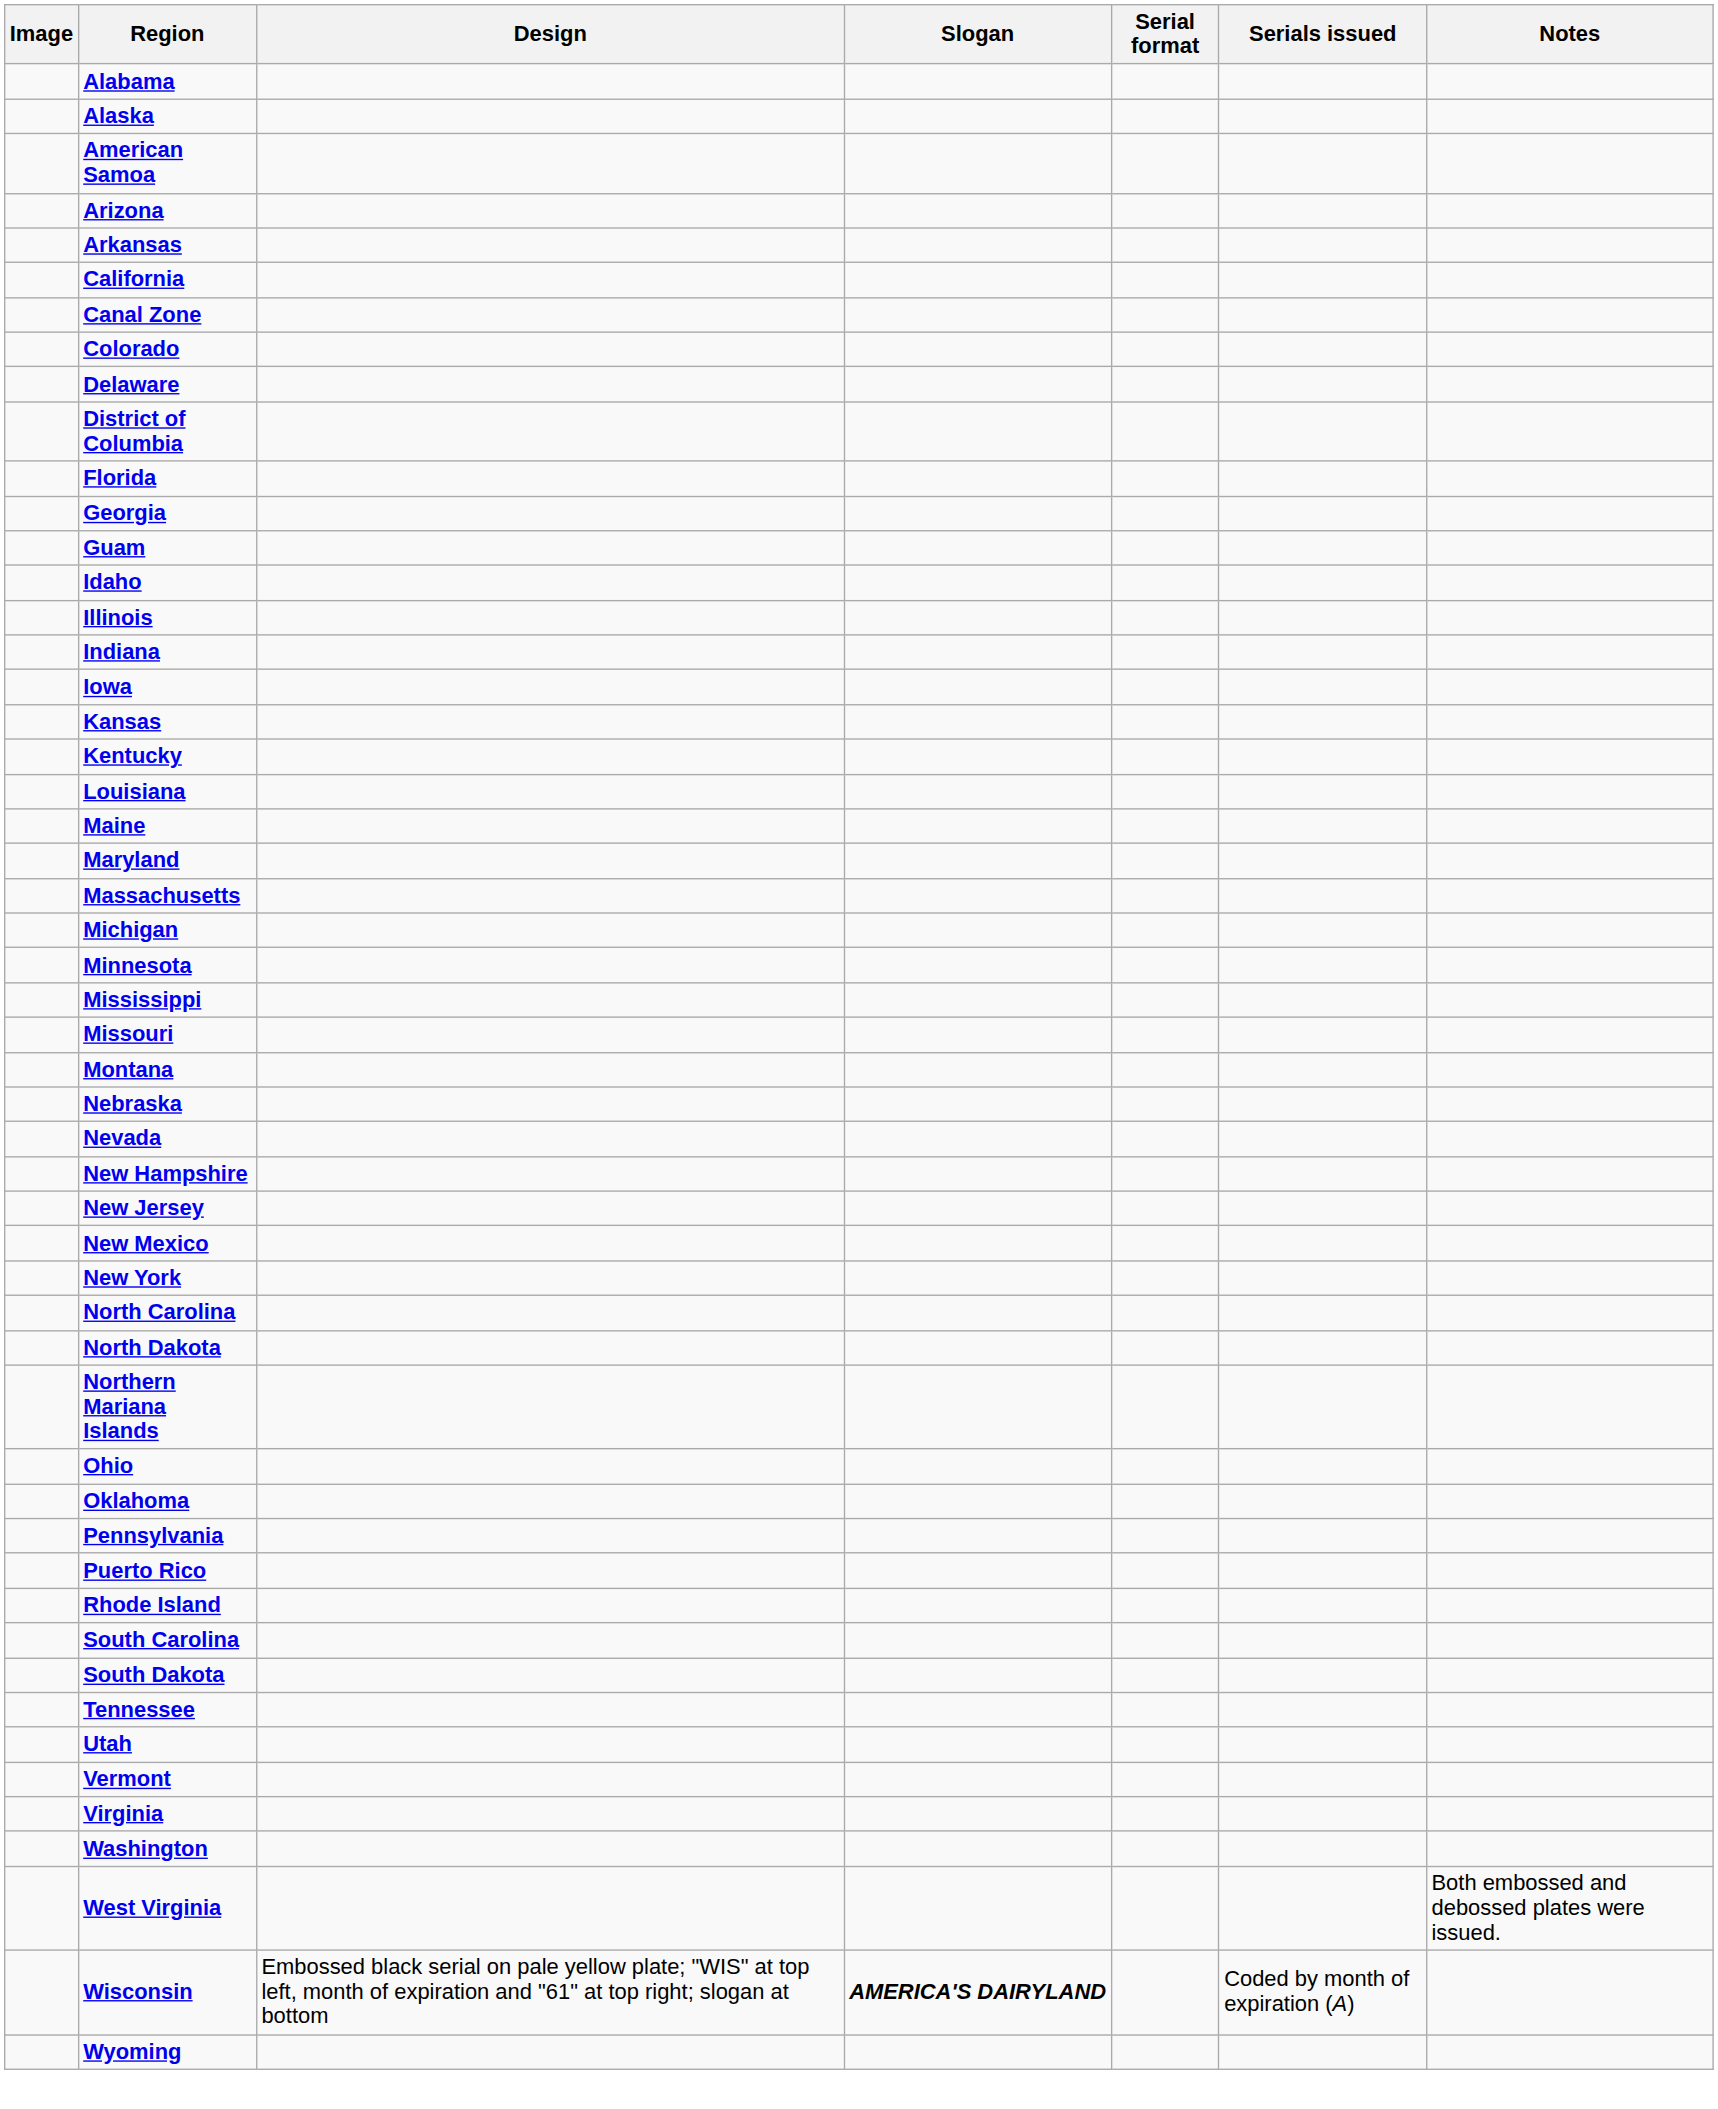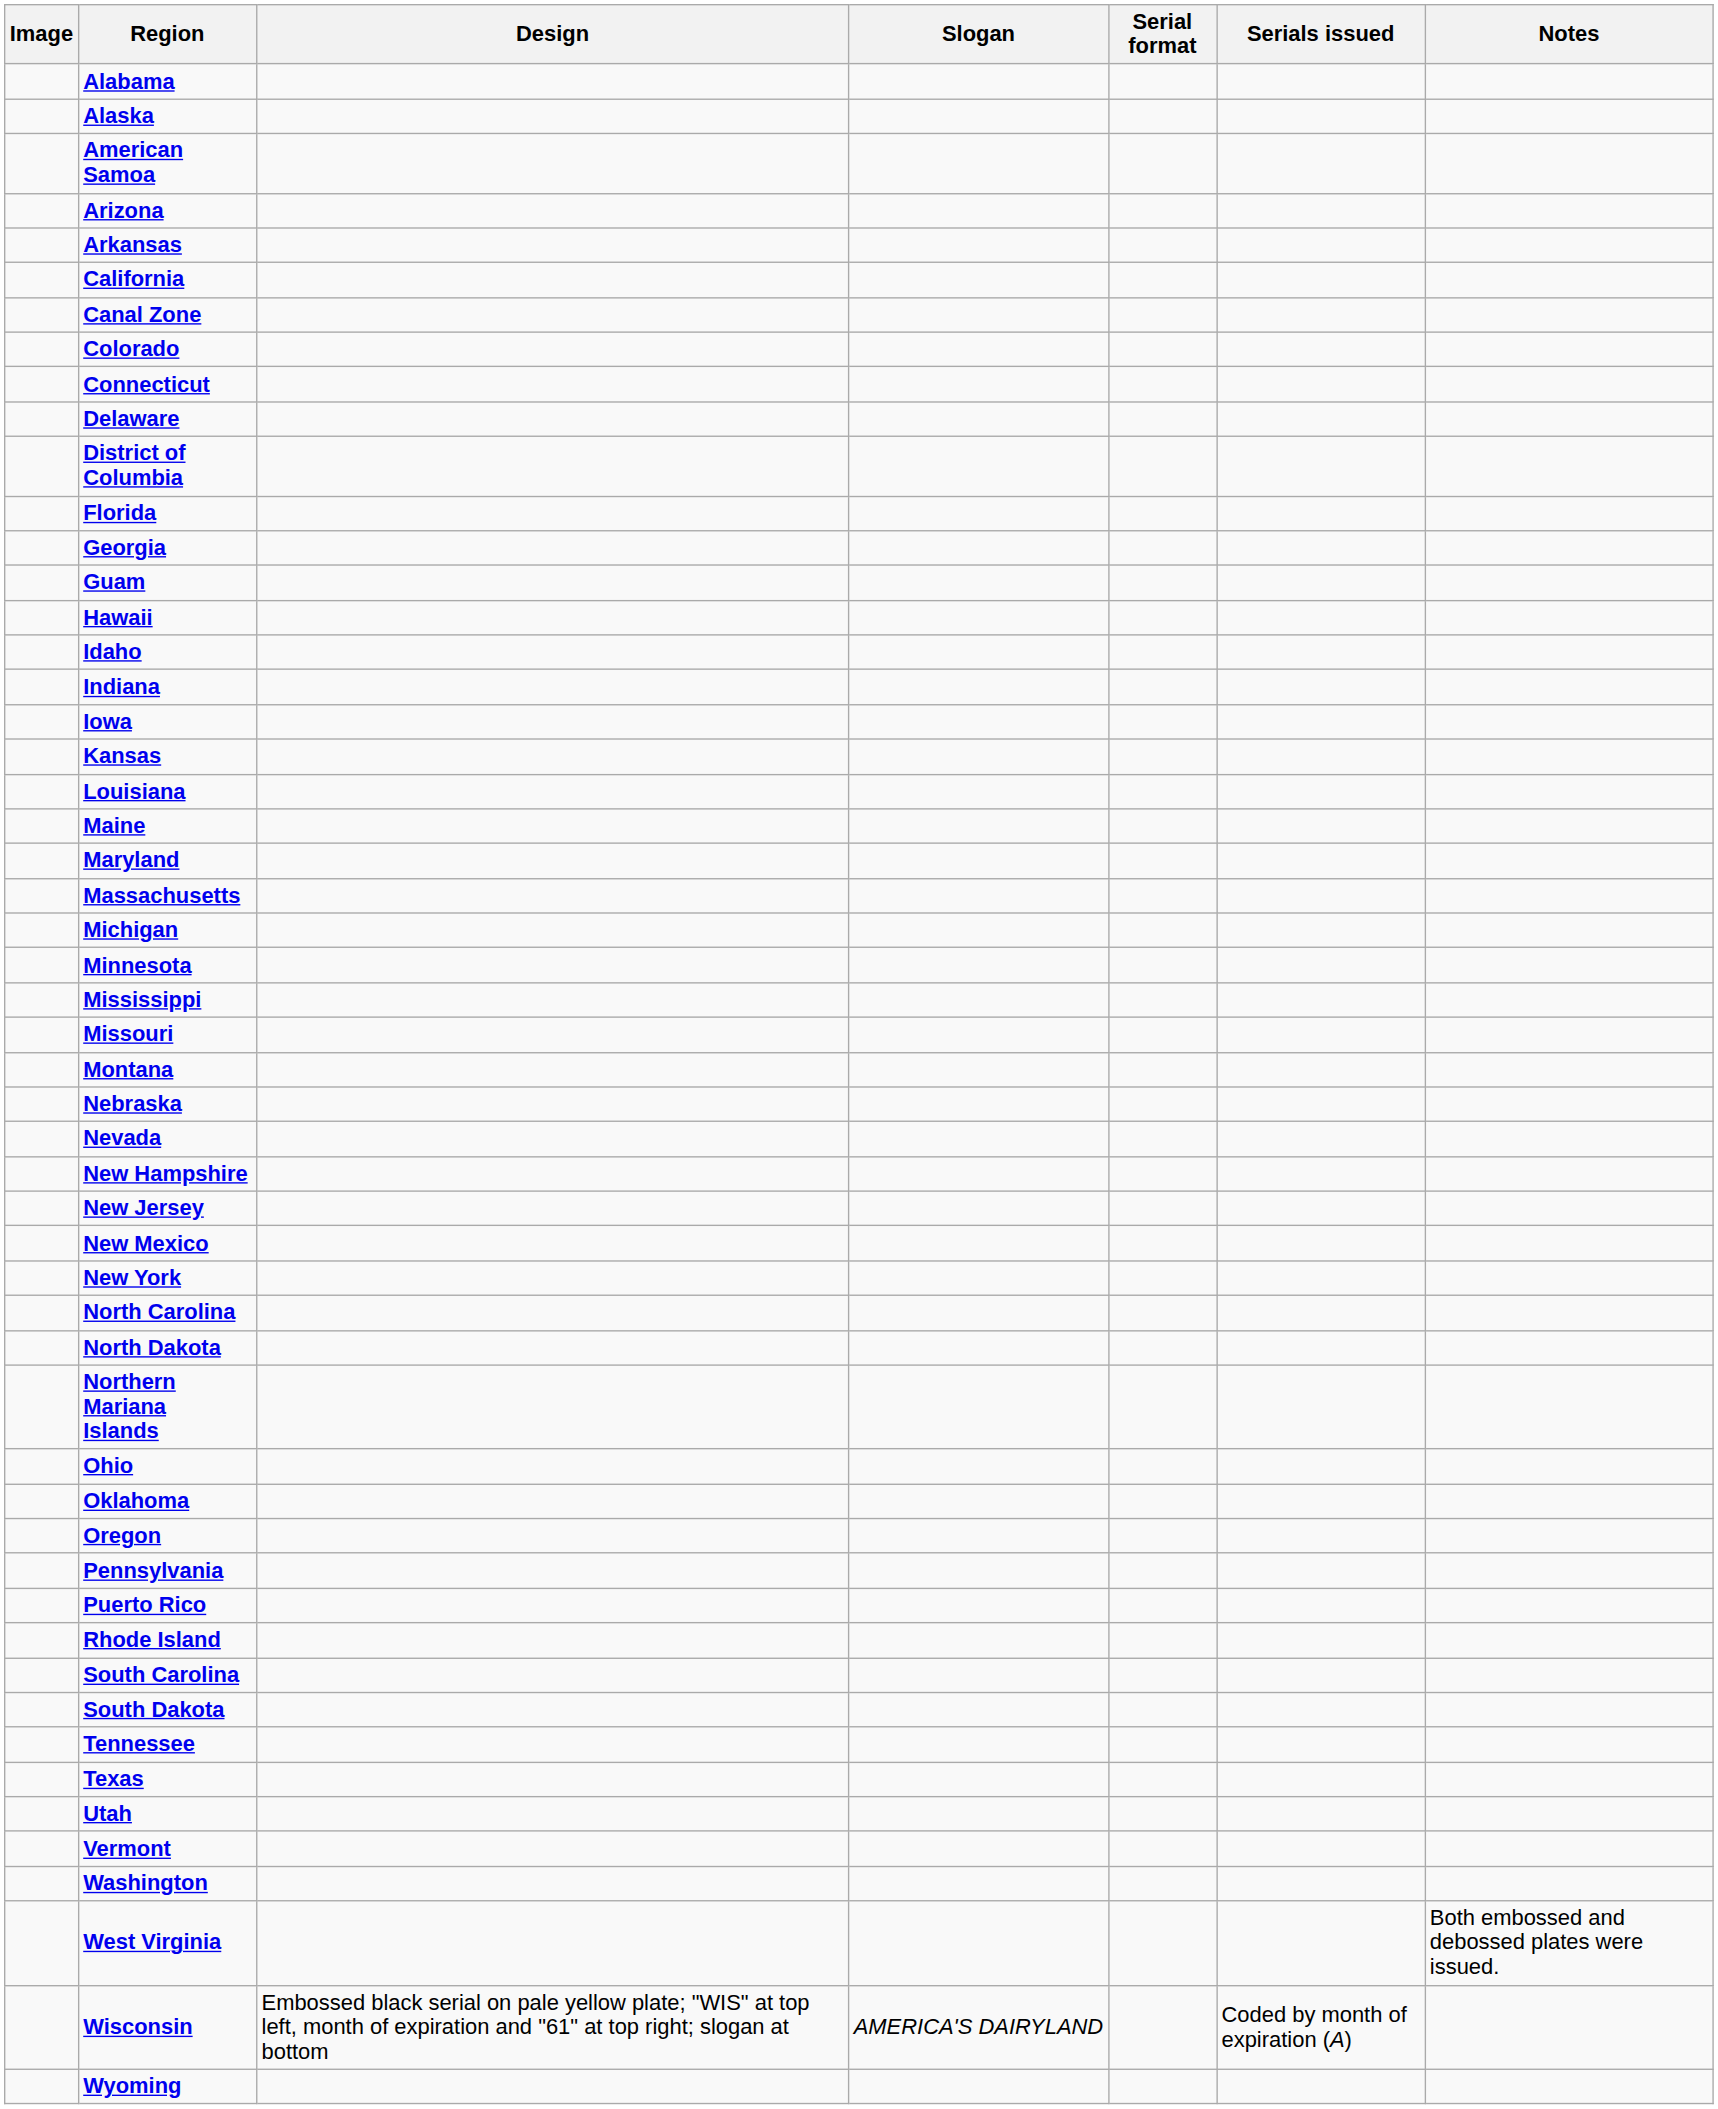+ row: Connecticut
+ row: Hawaii
- row: Illinois
- row: Kentucky
+ row: Oregon
+ row: Texas
- row: Virginia
Wisconsin | Slogan: bold -> normal
